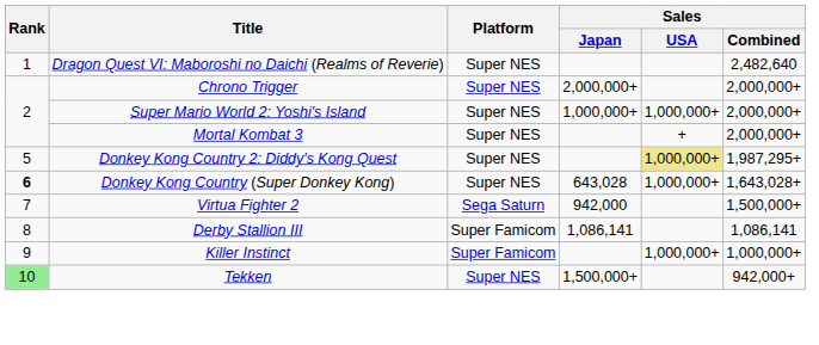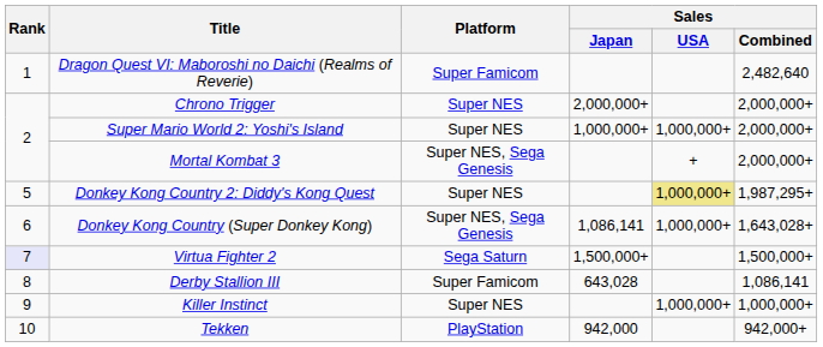Dragon Quest VI: Maboroshi no Daichi (Realms of Reverie) | Platform: Super NES -> Super Famicom
Mortal Kombat 3 | Platform: Super NES -> Super NES, Sega Genesis
Donkey Kong Country (Super Donkey Kong) | Rank: bold -> normal
Donkey Kong Country (Super Donkey Kong) | Platform: Super NES -> Super NES, Sega Genesis
Donkey Kong Country (Super Donkey Kong) | Sales / Japan: 643,028 -> 1,086,141
Virtua Fighter 2 | Rank: no background -> lavender background
Virtua Fighter 2 | Sales / Japan: 942,000 -> 1,500,000+
Derby Stallion III | Sales / Japan: 1,086,141 -> 643,028
Killer Instinct | Platform: Super Famicom -> Super NES
Tekken | Rank: lightgreen background -> no background
Tekken | Platform: Super NES -> PlayStation
Tekken | Sales / Japan: 1,500,000+ -> 942,000
